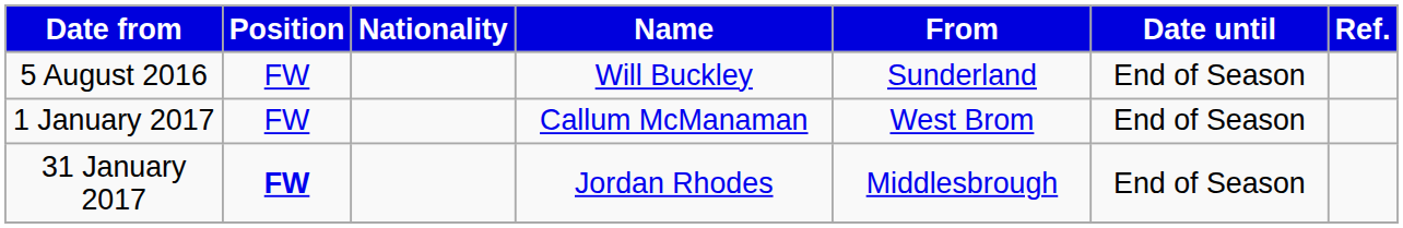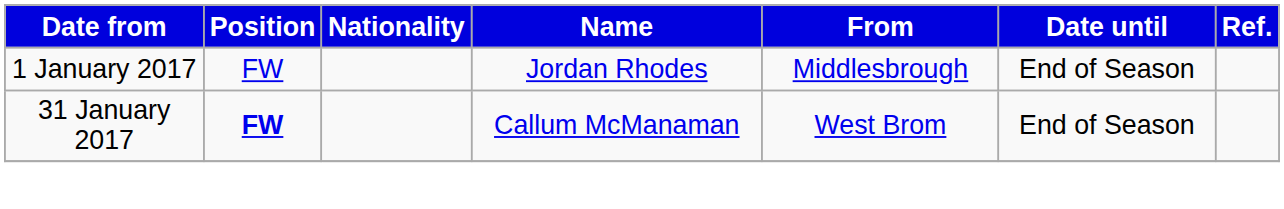- row: 5 August 2016 | FW | Will Buckley | Sunderland | End of Season
1 January 2017 | Name: Callum McManaman -> Jordan Rhodes
1 January 2017 | From: West Brom -> Middlesbrough
31 January 2017 | Name: Jordan Rhodes -> Callum McManaman
31 January 2017 | From: Middlesbrough -> West Brom
